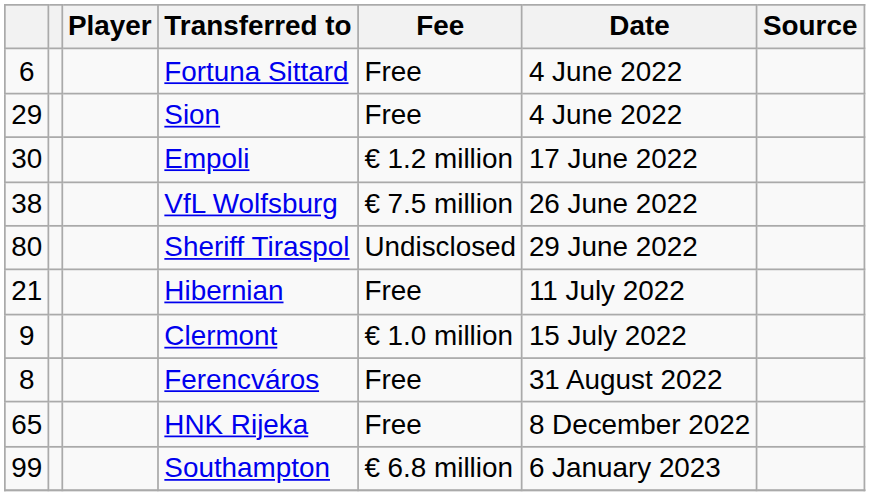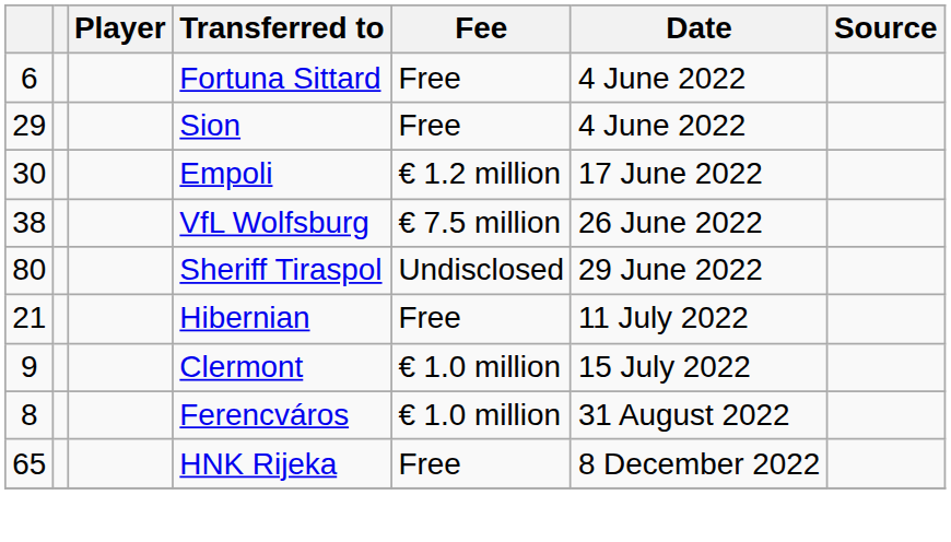Ferencváros | Fee: Free -> € 1.0 million
- row: 99 | Southampton | € 6.8 million | 6 January 2023
